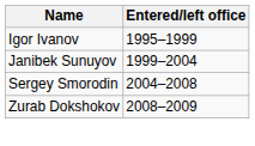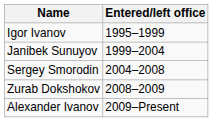+ row: Alexander Ivanov | 2009–Present
